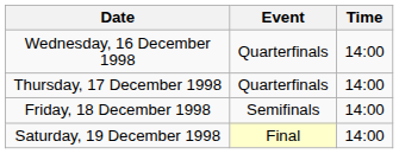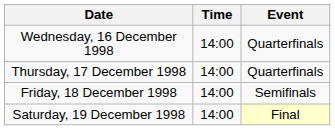columns swapped: Time <-> Event
